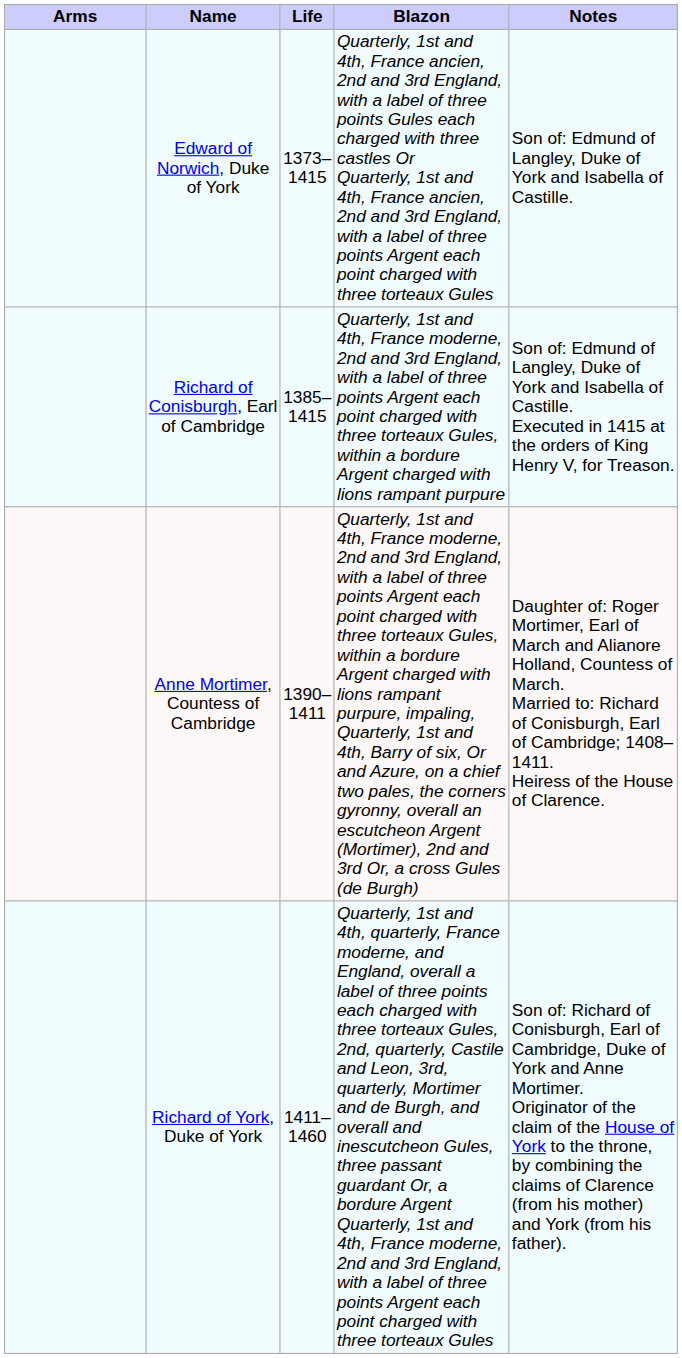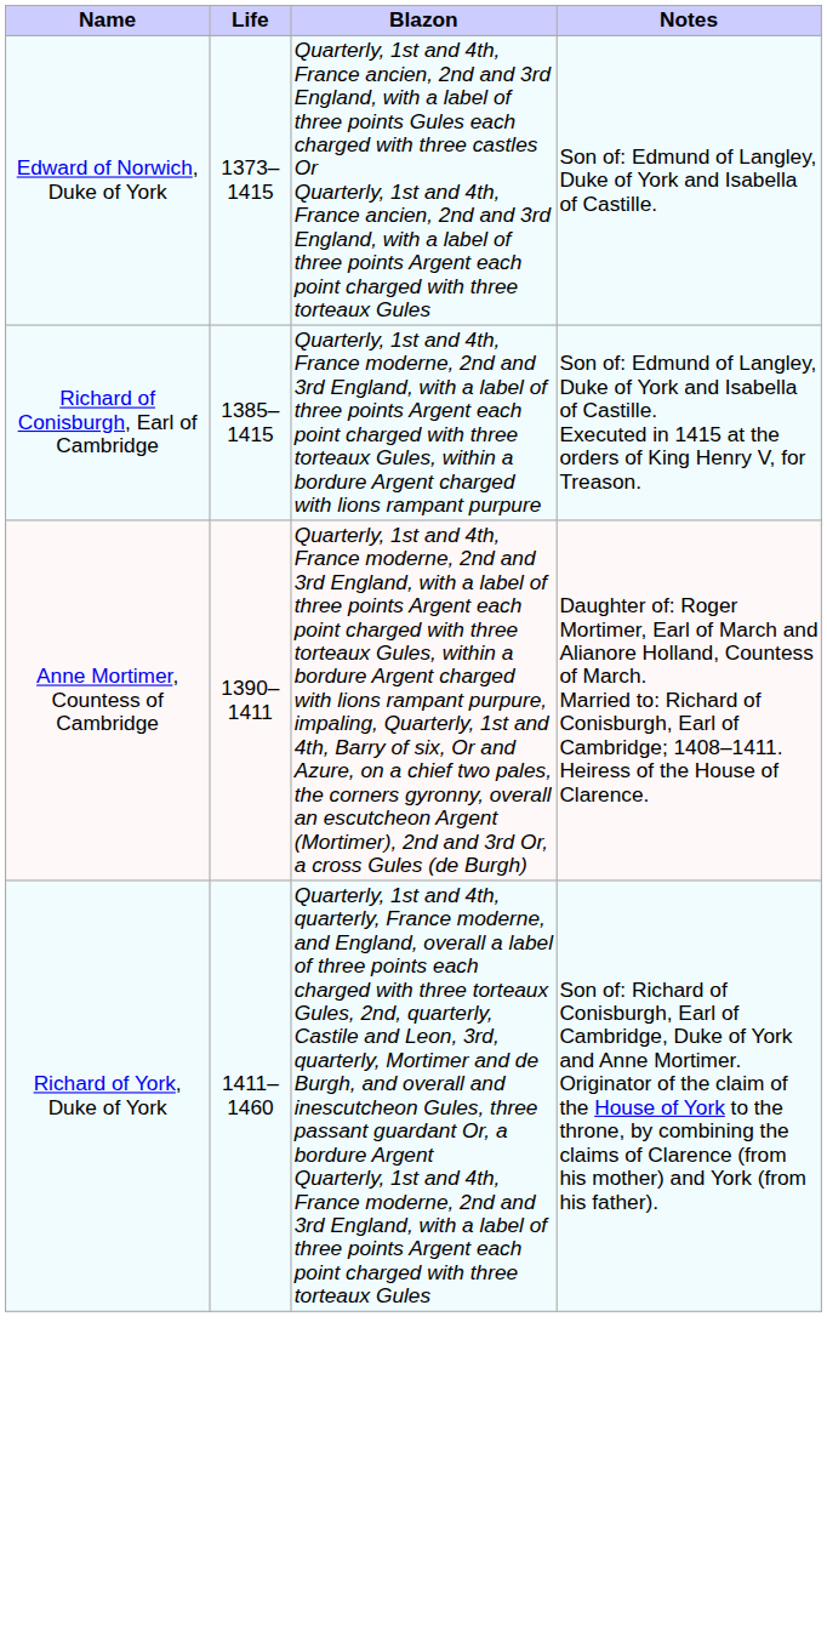- column: Arms
